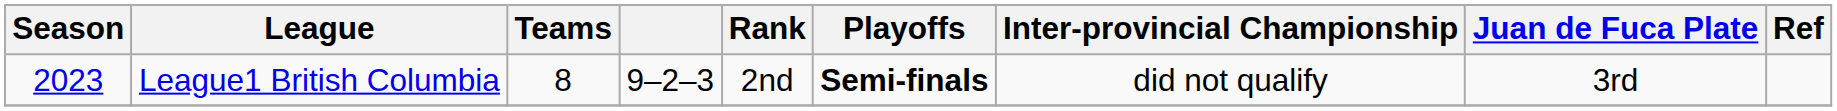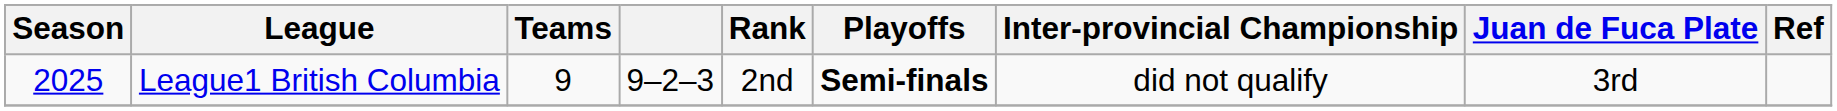League1 British Columbia | Season: 2023 -> 2025
League1 British Columbia | Teams: 8 -> 9
